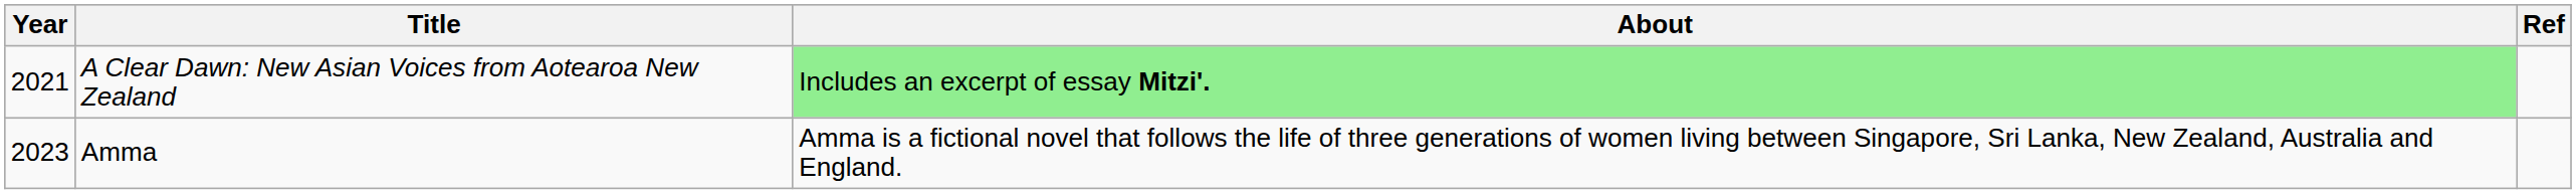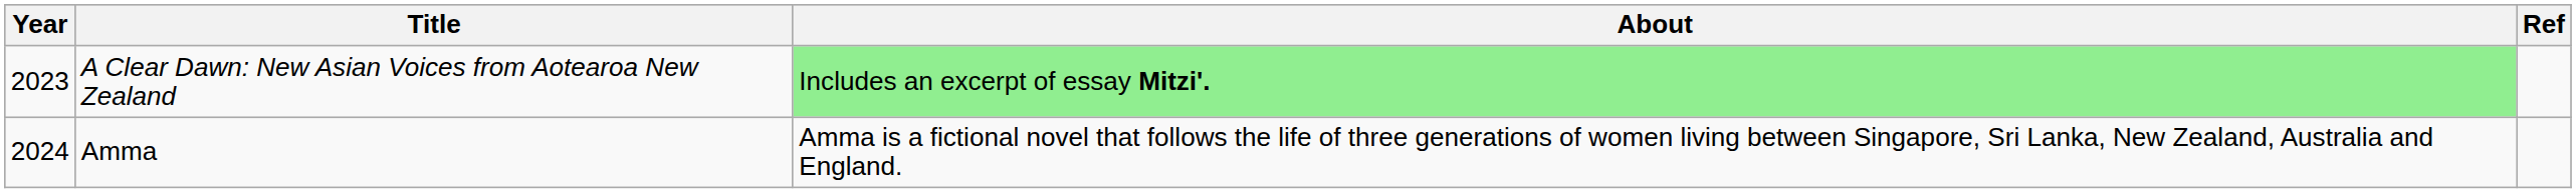A Clear Dawn: New Asian Voices from Aotearoa New Zealand | Year: 2021 -> 2023
Amma | Year: 2023 -> 2024
